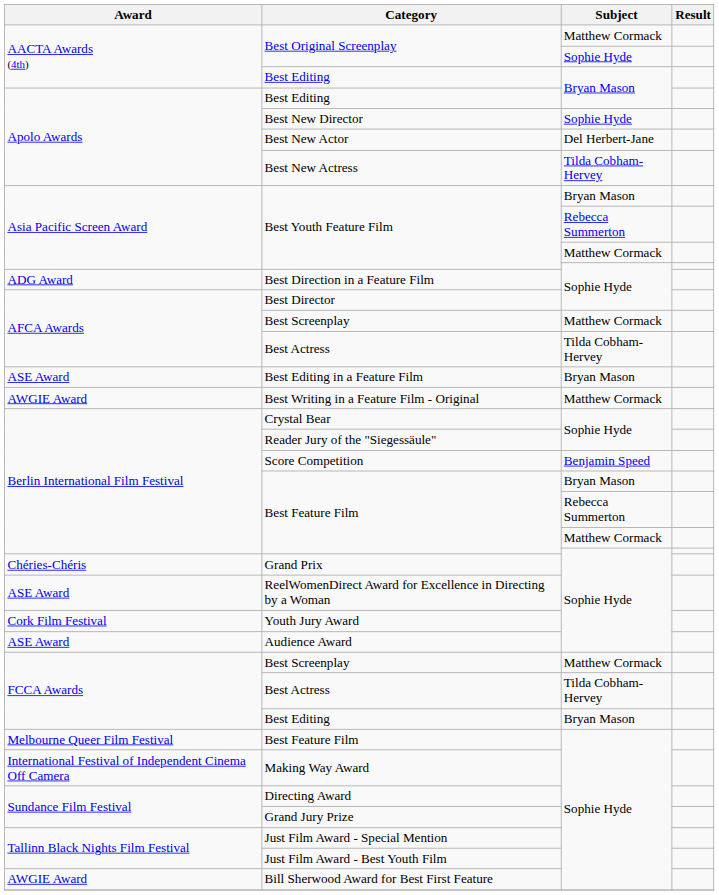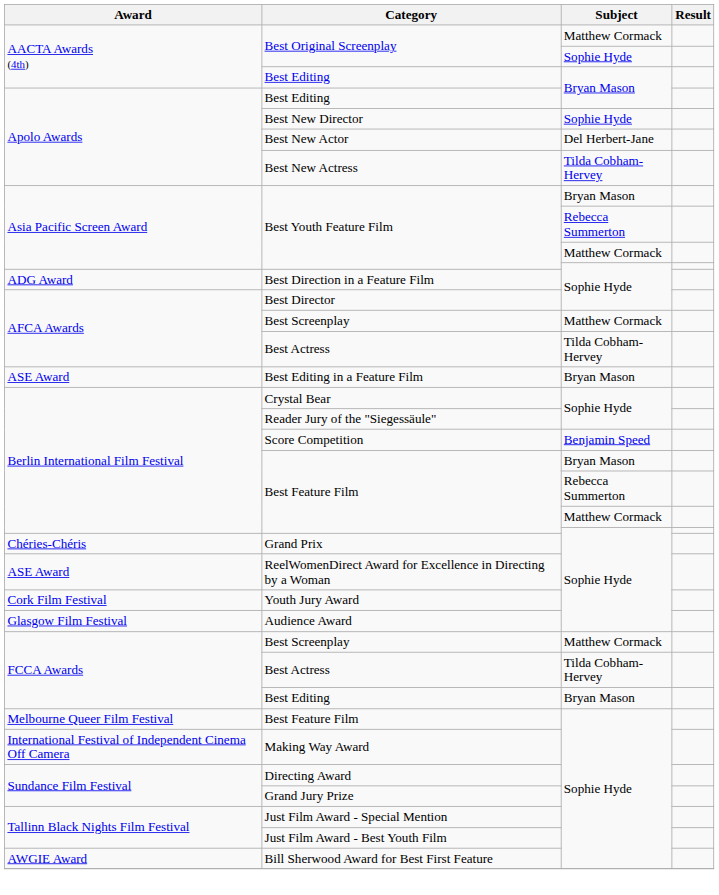- row: AWGIE Award | Best Writing in a Feature Film - Original | Matthew Cormack
Audience Award | Award: ASE Award -> Glasgow Film Festival
